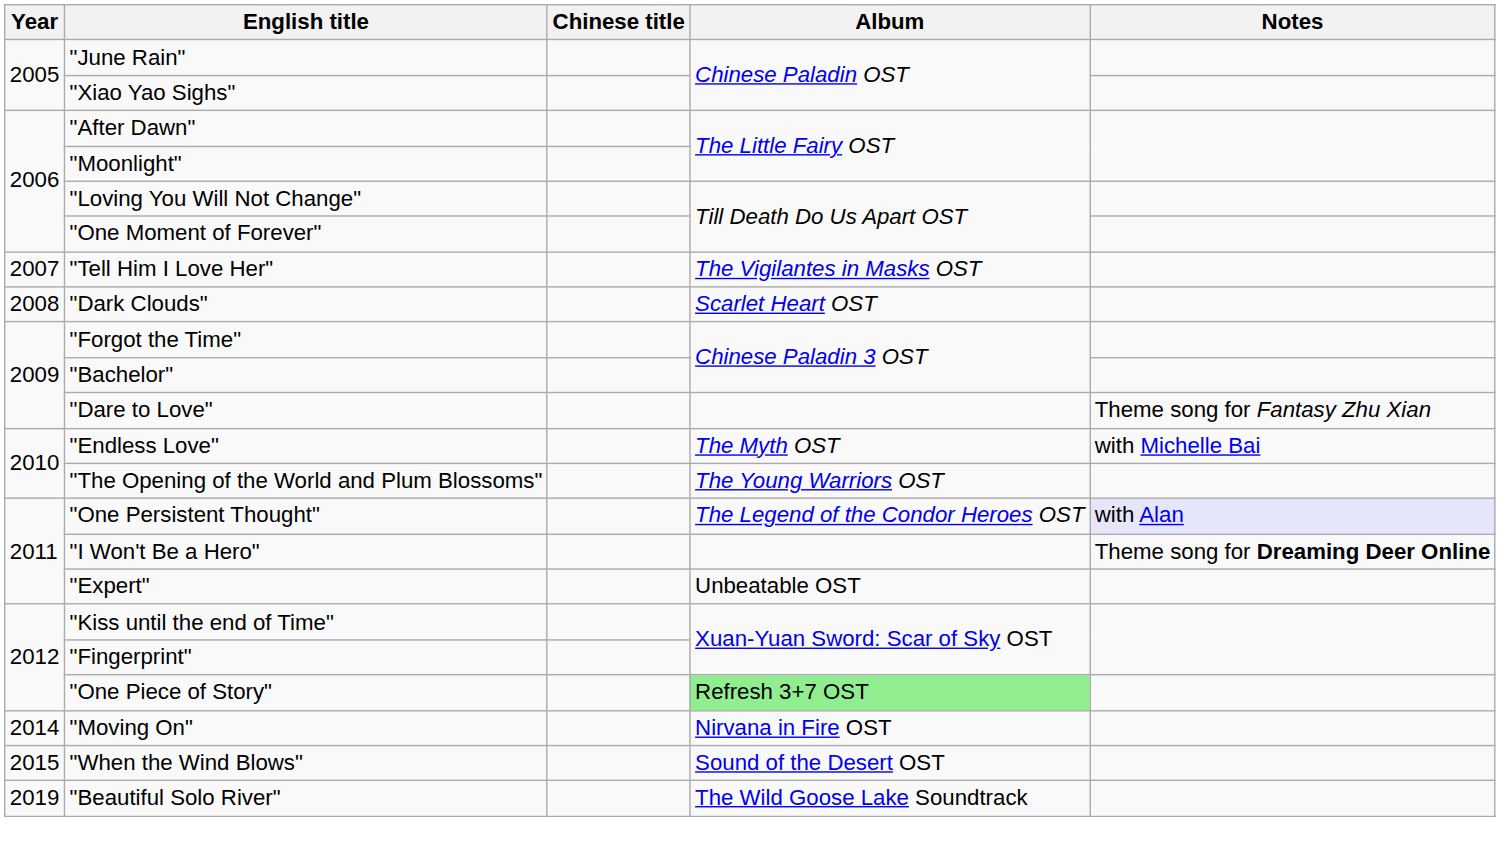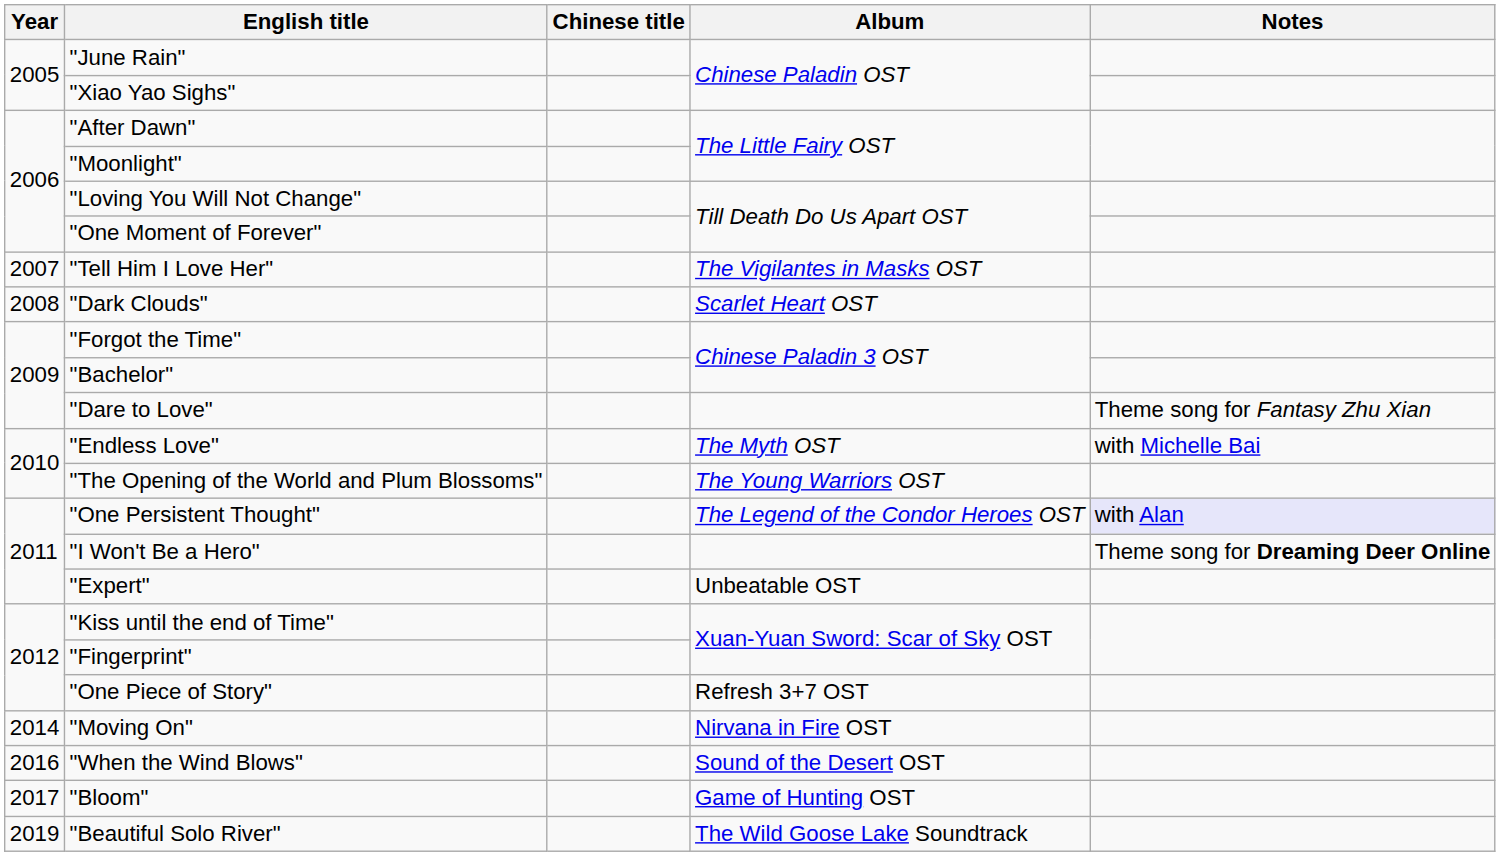"One Piece of Story" | Album: lightgreen background -> no background
"When the Wind Blows" | Year: 2015 -> 2016
+ row: 2017 | "Bloom" | Game of Hunting OST
